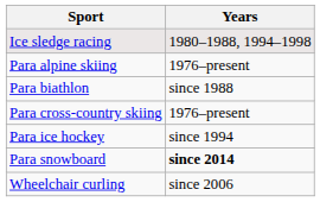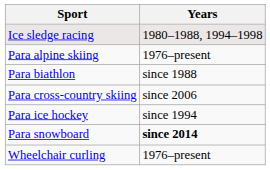Para cross-country skiing | Years: 1976–present -> since 2006
Wheelchair curling | Years: since 2006 -> 1976–present
